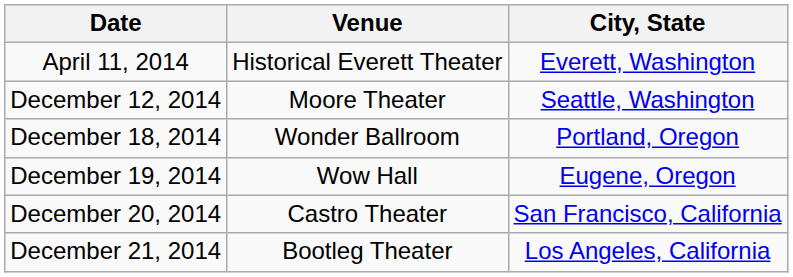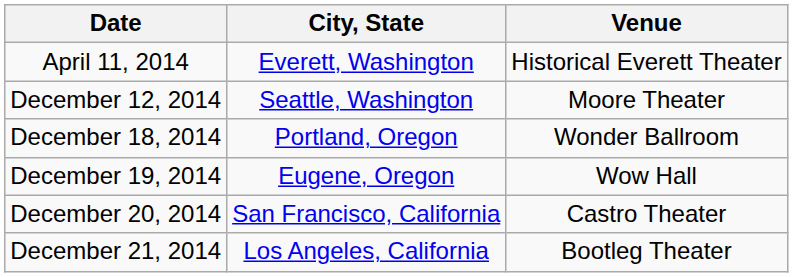columns swapped: City, State <-> Venue
